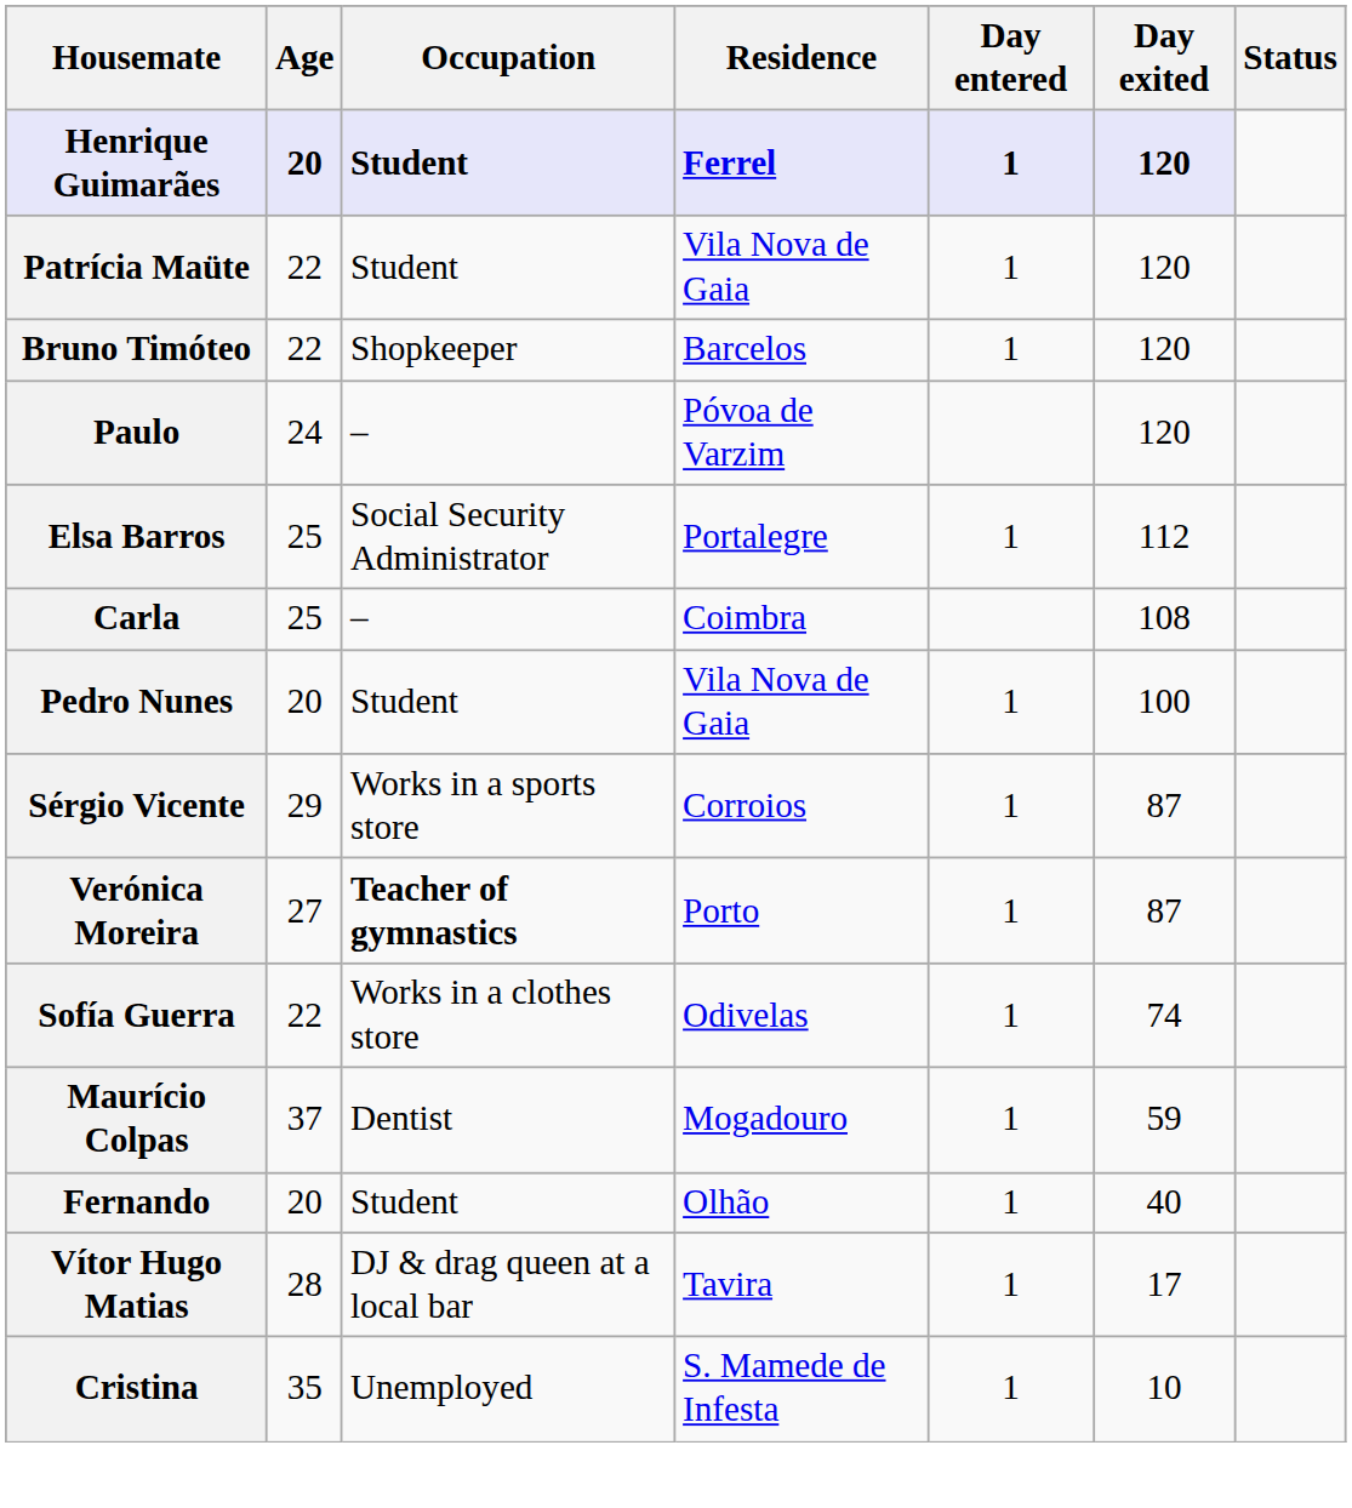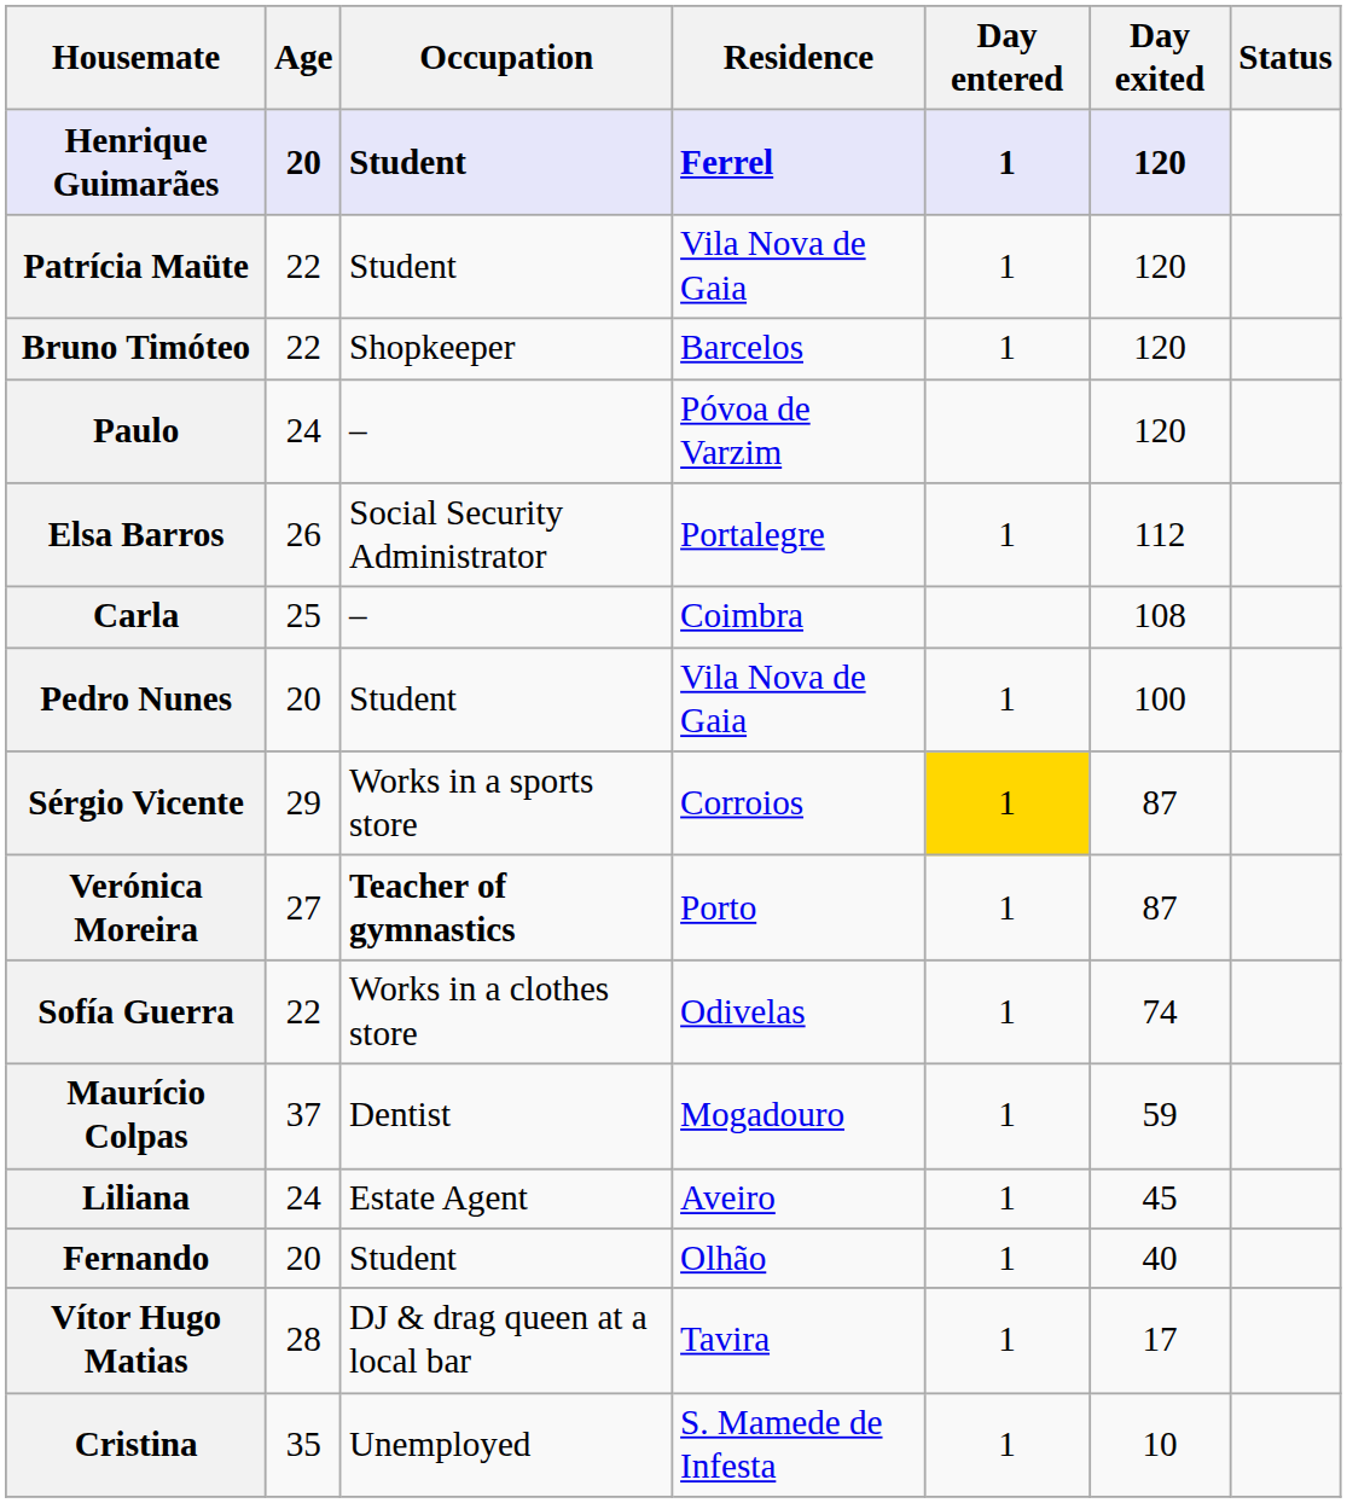Elsa Barros | Age: 25 -> 26
Sérgio Vicente | Day entered: no background -> gold background
+ row: Liliana | 24 | Estate Agent | Aveiro | 1 | 45
